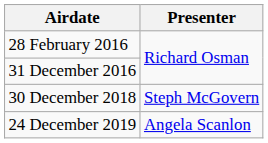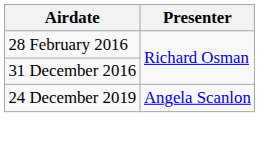- row: 30 December 2018 | Steph McGovern
